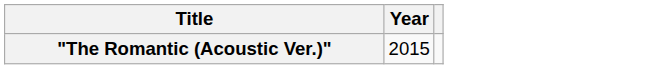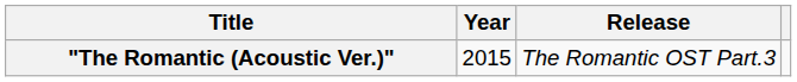+ column: Release | The Romantic OST Part.3
